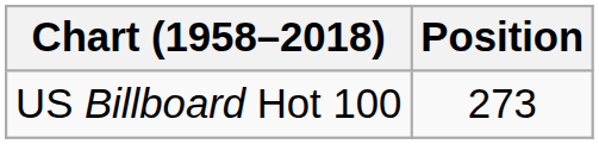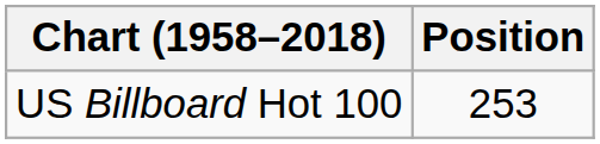US Billboard Hot 100 | Position: 273 -> 253
